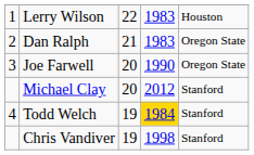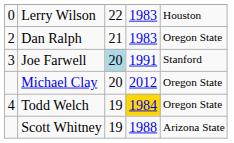Lerry Wilson | column 1: 1 -> 0
Joe Farwell | column 3: no background -> lightblue background
Joe Farwell | column 4: 1990 -> 1991
Joe Farwell | column 5: Oregon State -> Stanford
Michael Clay | column 5: Stanford -> Oregon State
Todd Welch | column 5: Stanford -> Oregon State
+ row: Scott Whitney | 19 | 1988 | Arizona State
- row: Chris Vandiver | 19 | 1998 | Stanford
